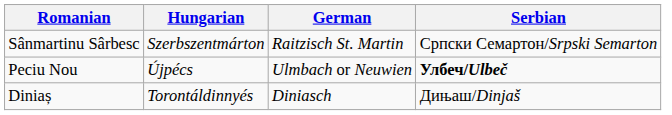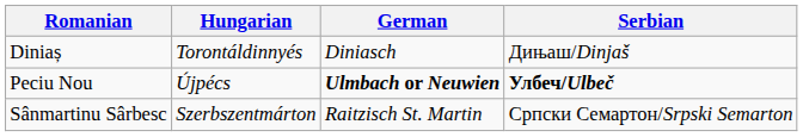rows swapped: Diniaș <-> Sânmartinu Sârbesc
Peciu Nou | German: normal -> bold
